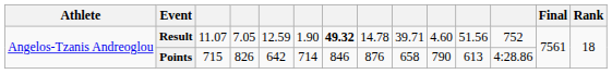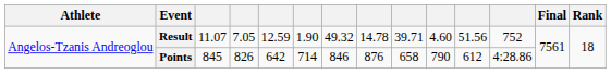Result | column 7: bold -> normal
Points | column 3: 715 -> 845
Points | column 11: 613 -> 612
